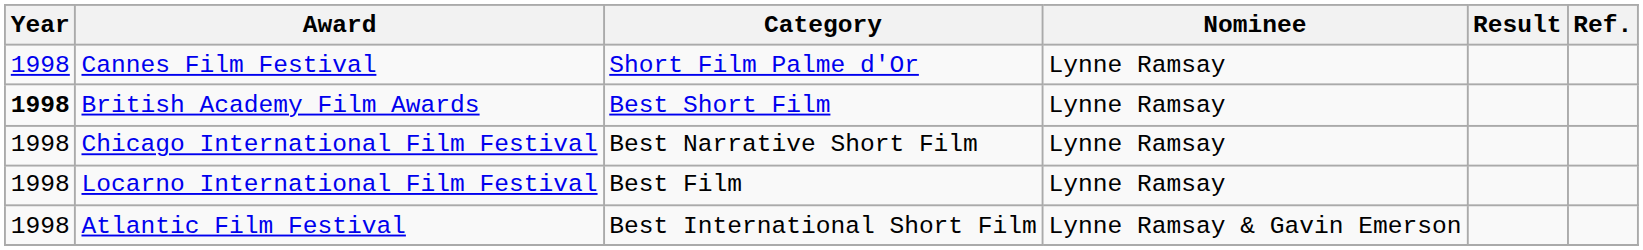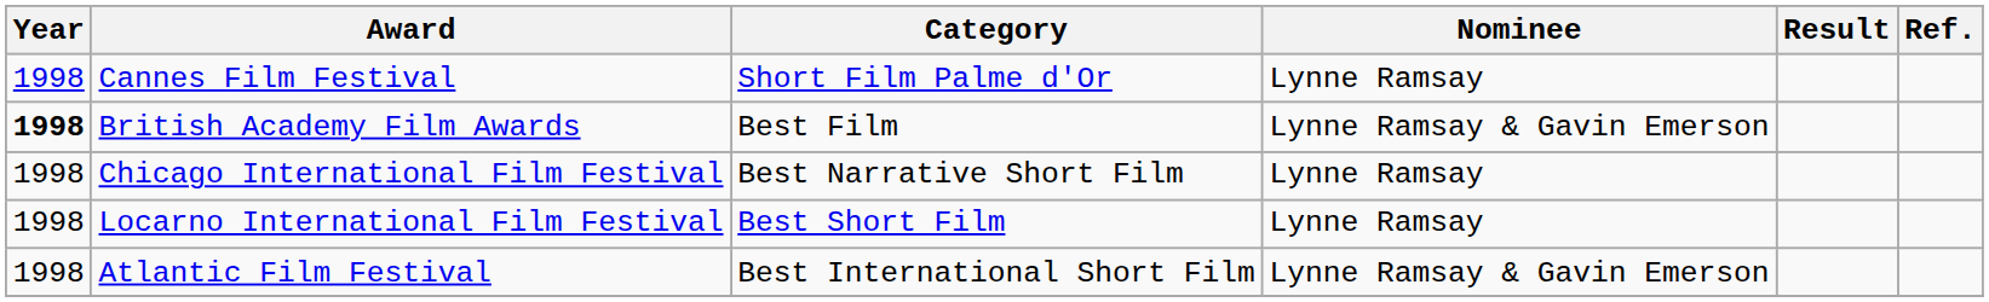British Academy Film Awards | Category: Best Short Film -> Best Film
British Academy Film Awards | Nominee: Lynne Ramsay -> Lynne Ramsay & Gavin Emerson
Locarno International Film Festival | Category: Best Film -> Best Short Film
